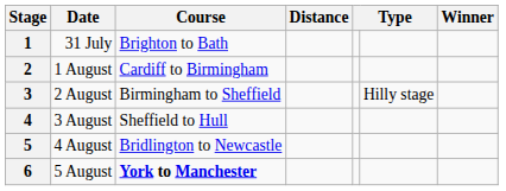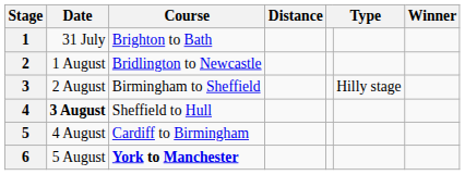2 | Course: Cardiff to Birmingham -> Bridlington to Newcastle
4 | Date: normal -> bold
5 | Course: Bridlington to Newcastle -> Cardiff to Birmingham
